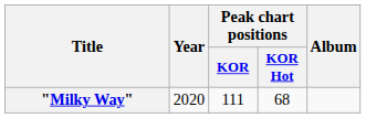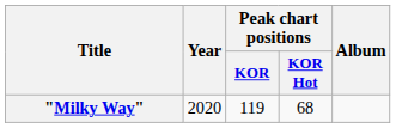"Milky Way" | Peak chart positions / KOR: 111 -> 119
